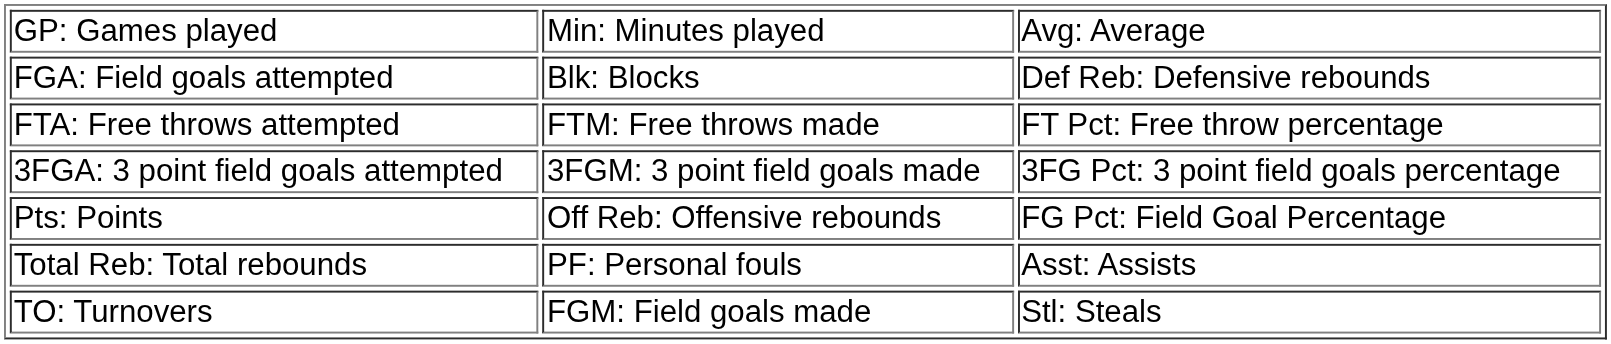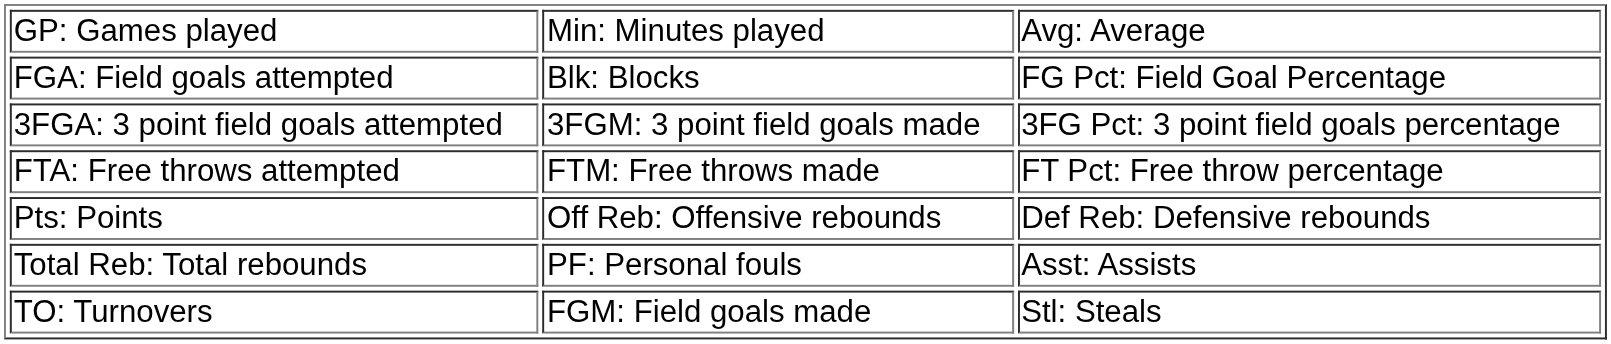FGA: Field goals attempted | column 3: Def Reb: Defensive rebounds -> FG Pct: Field Goal Percentage
rows swapped: 3FGA: 3 point field goals attempted <-> FTA: Free throws attempted
Pts: Points | column 3: FG Pct: Field Goal Percentage -> Def Reb: Defensive rebounds
